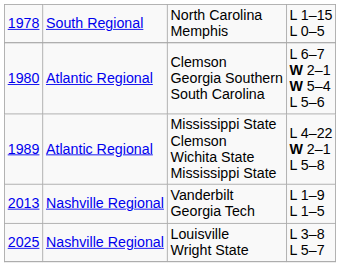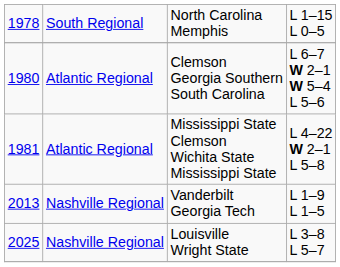Mississippi State Clemson Wichita State Mississippi State | column 1: 1989 -> 1981
